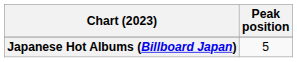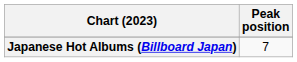Japanese Hot Albums (Billboard Japan) | Peak position: 5 -> 7
